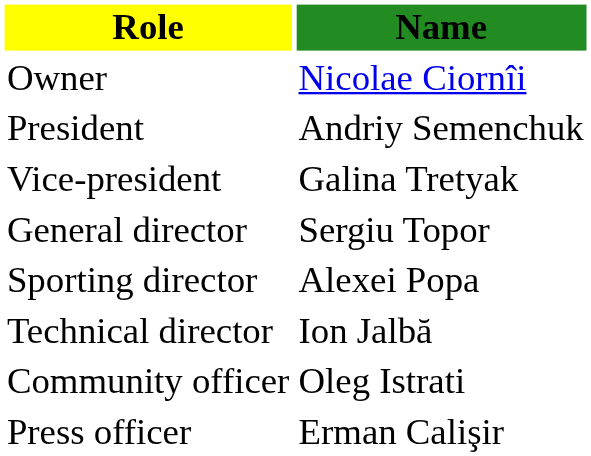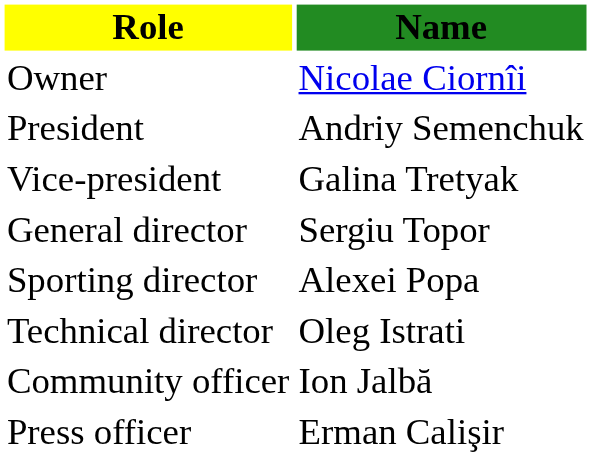Technical director | Name: Ion Jalbă -> Oleg Istrati
Community officer | Name: Oleg Istrati -> Ion Jalbă
